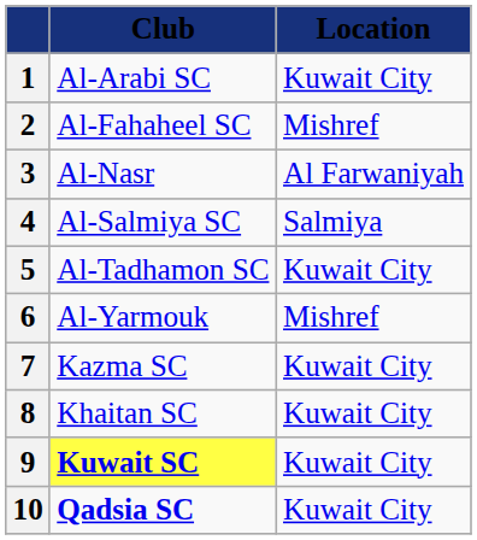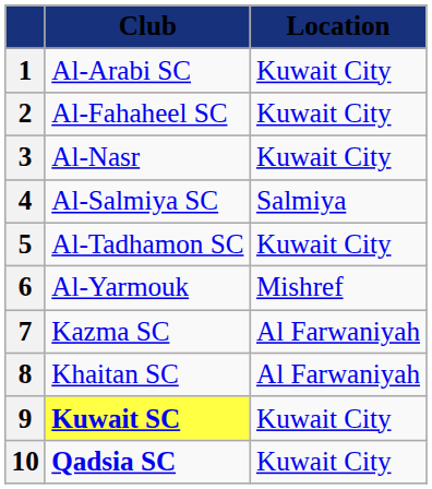2 | Location: Mishref -> Kuwait City
3 | Location: Al Farwaniyah -> Kuwait City
7 | Location: Kuwait City -> Al Farwaniyah
8 | Location: Kuwait City -> Al Farwaniyah
